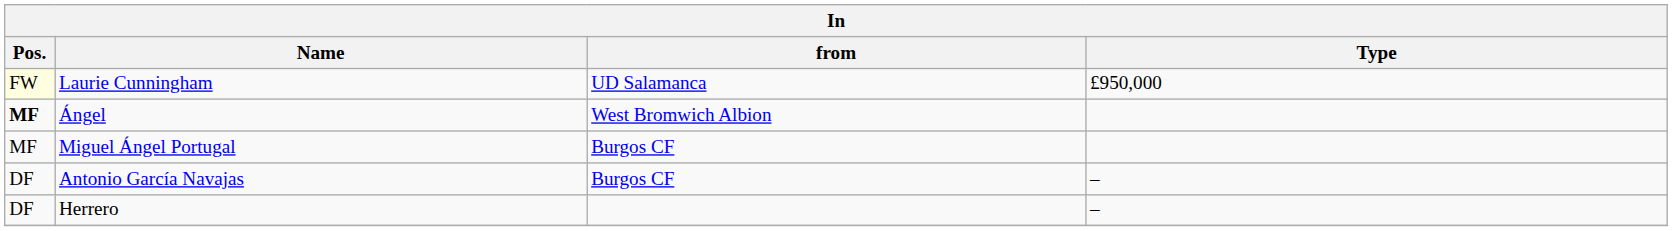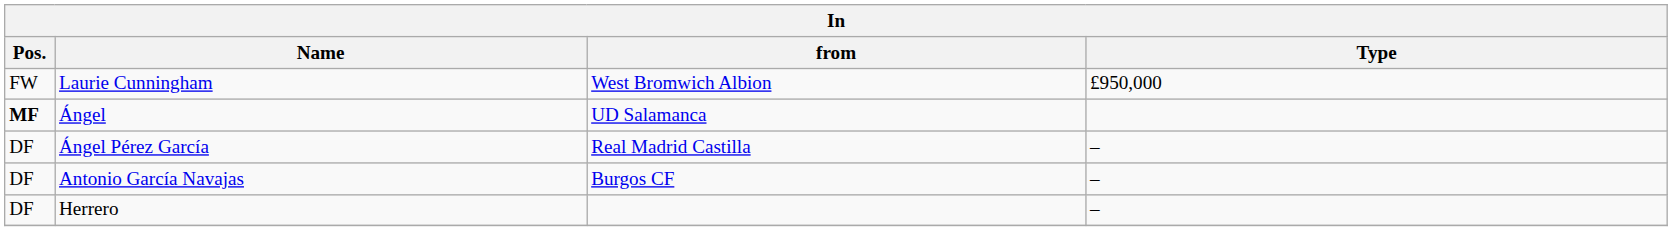Laurie Cunningham | Pos.: lightyellow background -> no background
Laurie Cunningham | from: UD Salamanca -> West Bromwich Albion
Ángel | from: West Bromwich Albion -> UD Salamanca
- row: MF | Miguel Ángel Portugal | Burgos CF
+ row: DF | Ángel Pérez García | Real Madrid Castilla | –
